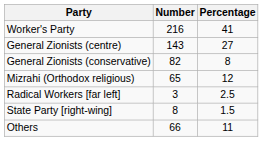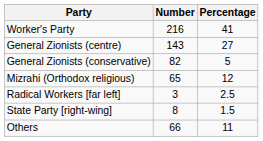General Zionists (conservative) | Percentage: 8 -> 5
